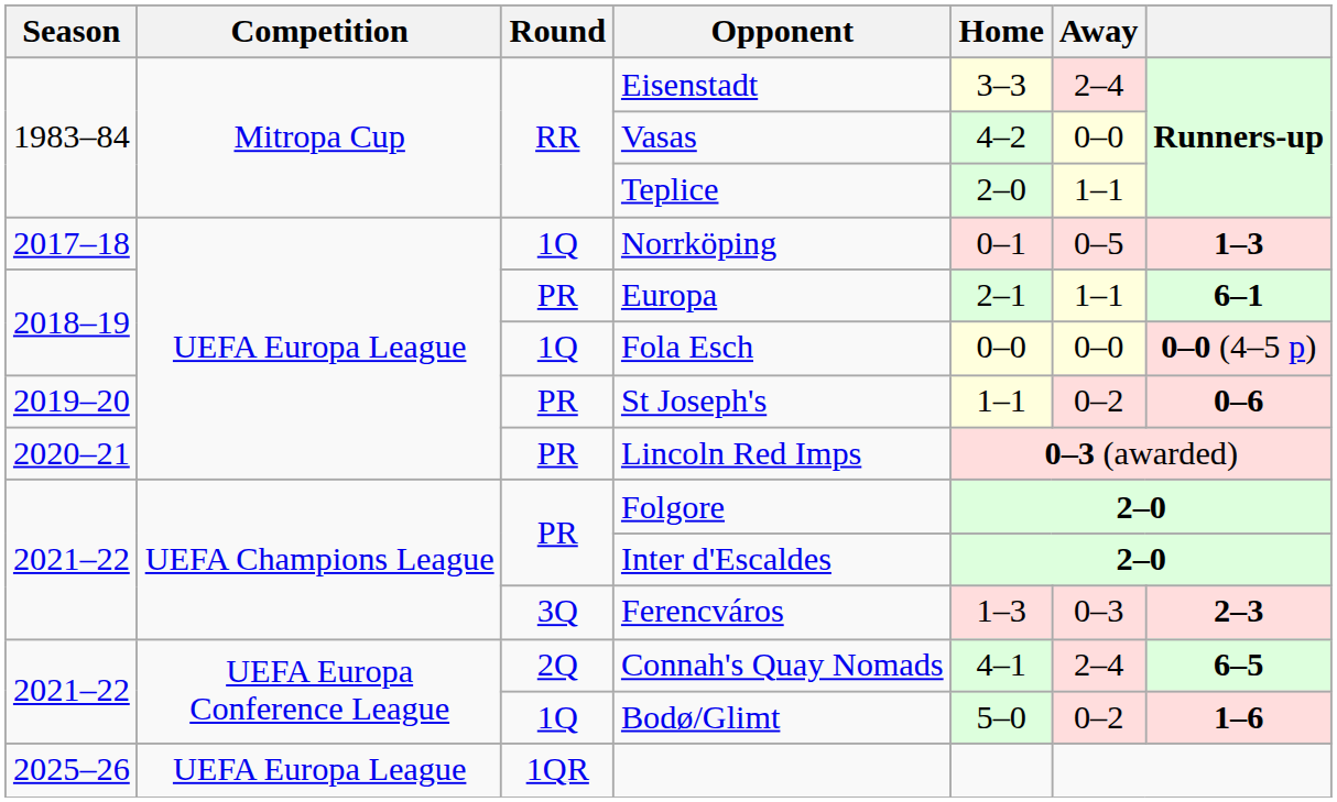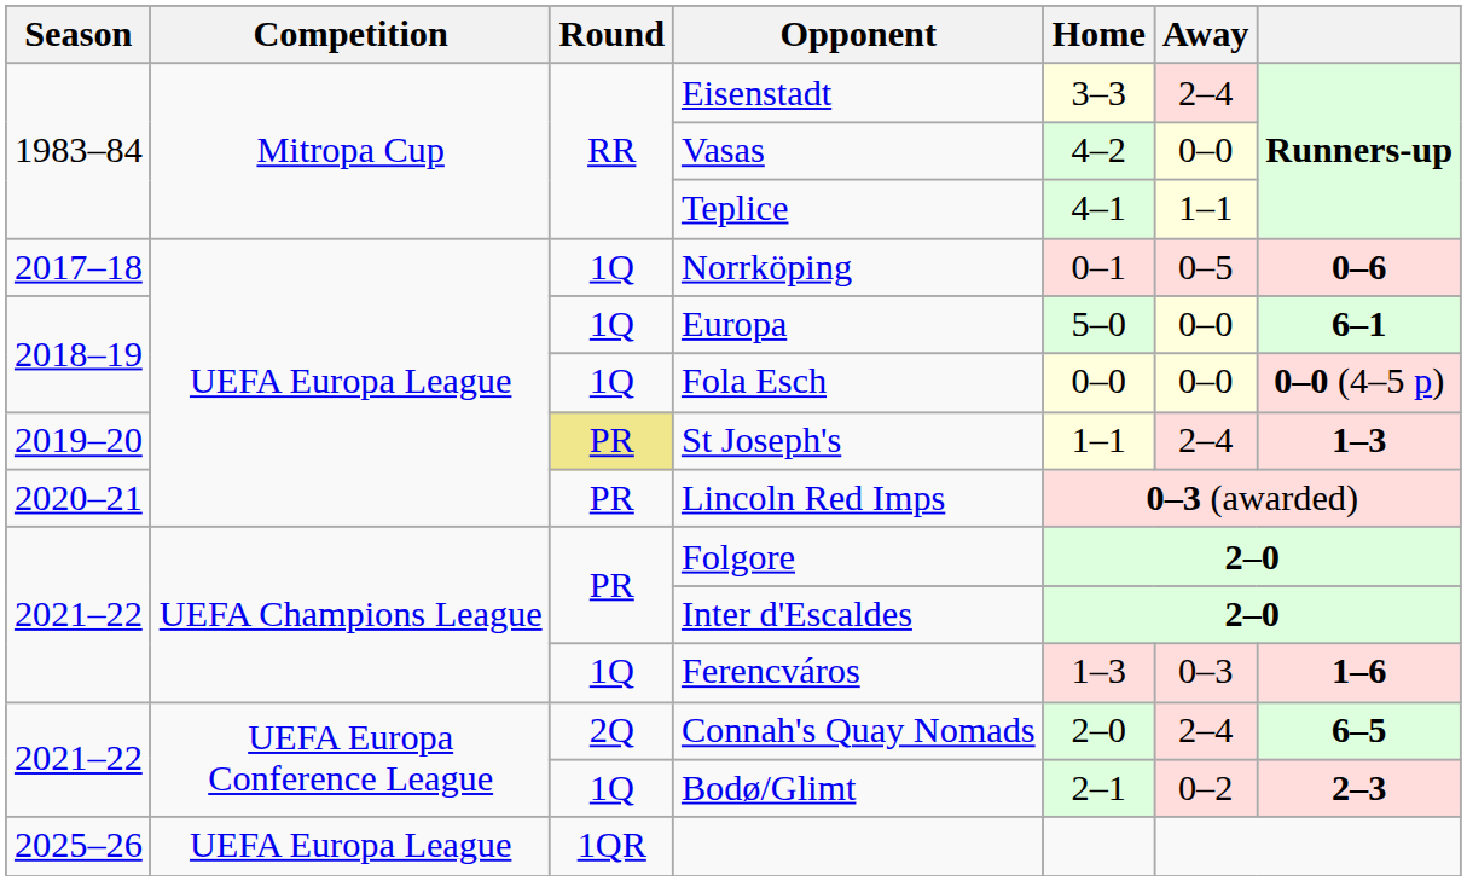Teplice | Home: 2–0 -> 4–1
Norrköping | column 7: 1–3 -> 0–6
Europa | Round: PR -> 1Q
Europa | Home: 2–1 -> 5–0
Europa | Away: 1–1 -> 0–0
St Joseph's | Round: no background -> khaki background
St Joseph's | Away: 0–2 -> 2–4
St Joseph's | column 7: 0–6 -> 1–3
Ferencváros | Round: 3Q -> 1Q
Ferencváros | column 7: 2–3 -> 1–6
Connah's Quay Nomads | Home: 4–1 -> 2–0
Bodø/Glimt | Home: 5–0 -> 2–1
Bodø/Glimt | column 7: 1–6 -> 2–3
